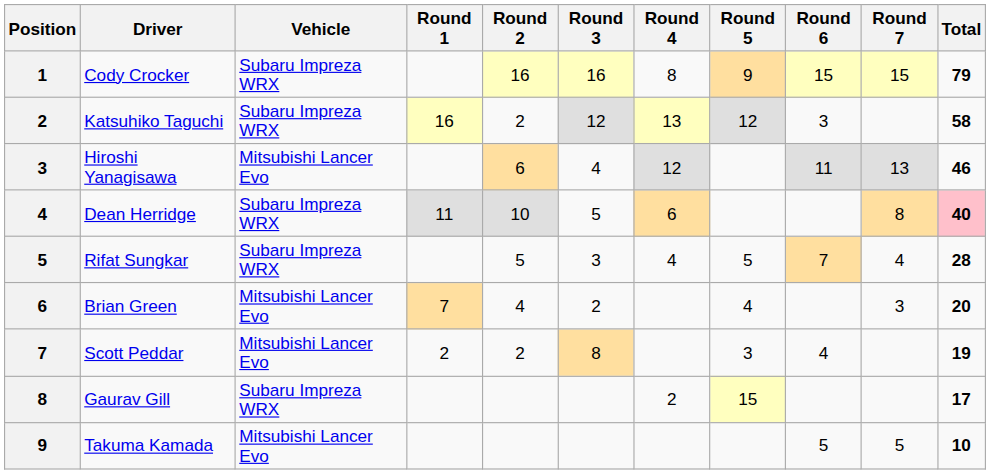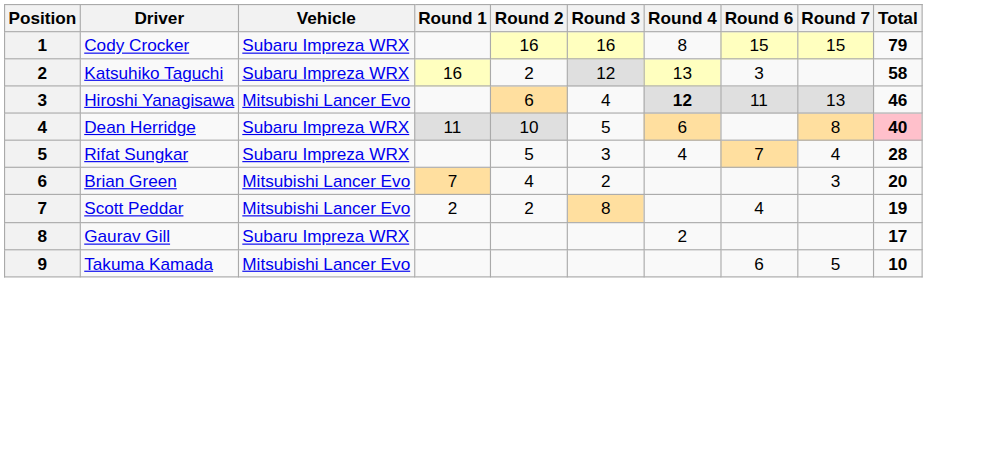- column: Round 5 | 9 | 12 | 5 | 4 | 3 | 15
Hiroshi Yanagisawa | Round 4: normal -> bold
Takuma Kamada | Round 6: 5 -> 6
